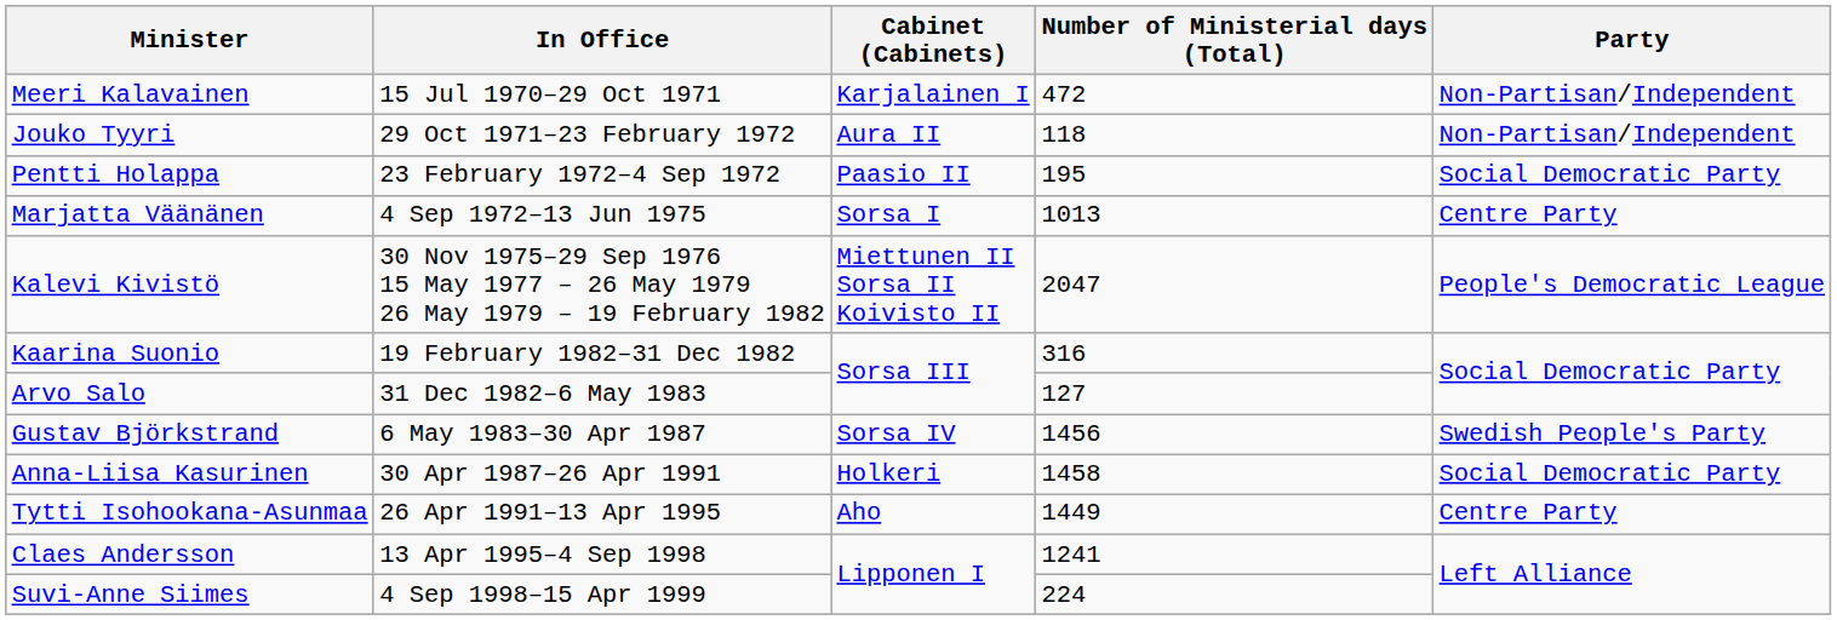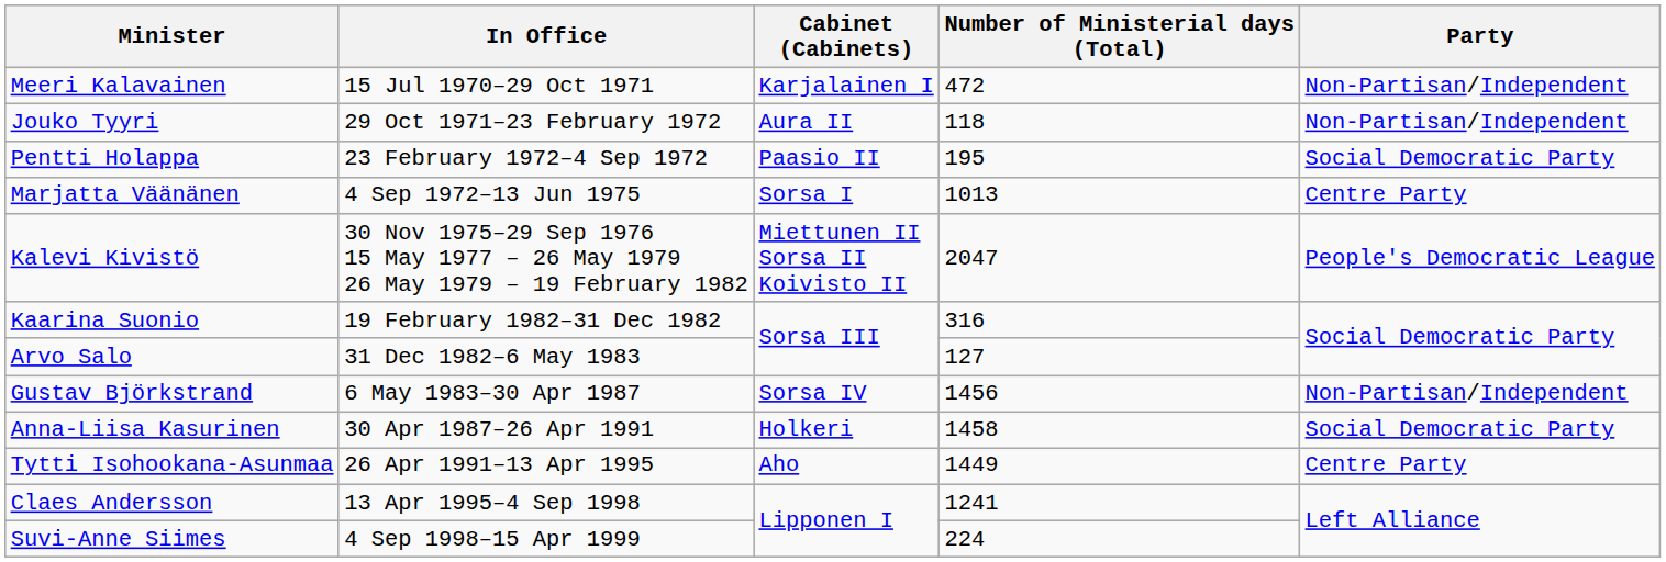Gustav Björkstrand | Party: Swedish People's Party -> Non-Partisan/Independent
